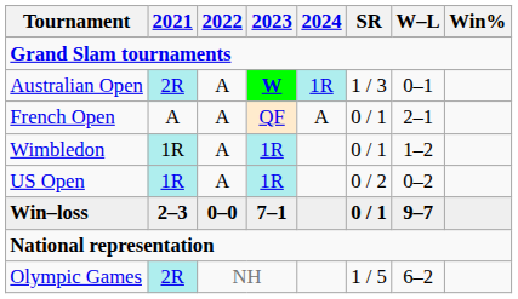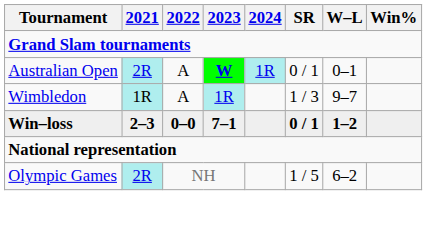Australian Open | SR: 1 / 3 -> 0 / 1
- row: French Open | A | A | QF | A | 0 / 1 | 2–1
Wimbledon | SR: 0 / 1 -> 1 / 3
Wimbledon | W–L: 1–2 -> 9–7
- row: US Open | 1R | A | 1R | 0 / 2 | 0–2
Win–loss | W–L: 9–7 -> 1–2
